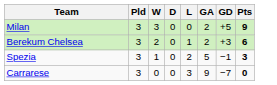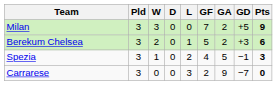+ column: GF | 7 | 5 | 4 | 2
